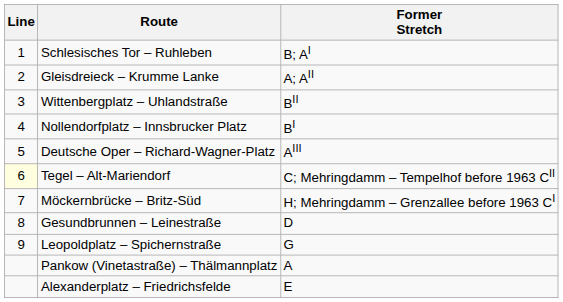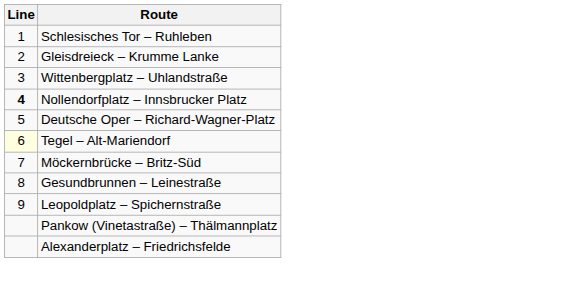- column: Former Stretch | B; AI | A; AII | BII | BI | AIII | C; Mehringdamm – Tempelhof before 1963 CII | H; Mehringdamm – Grenzallee before 1963 CI | D | G | A | E
Nollendorfplatz – Innsbrucker Platz | Line: normal -> bold
